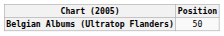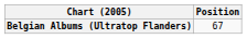Belgian Albums (Ultratop Flanders) | Position: 50 -> 67
